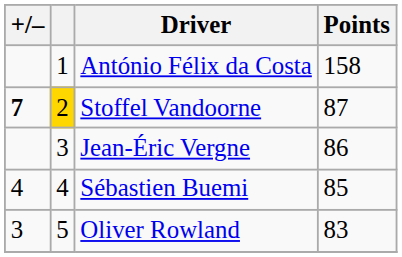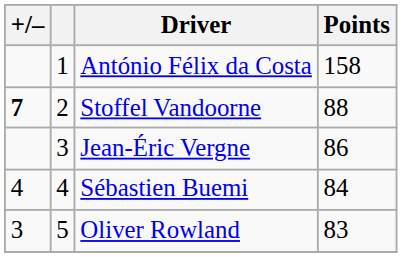Stoffel Vandoorne | column 2: gold background -> no background
Stoffel Vandoorne | Points: 87 -> 88
Sébastien Buemi | Points: 85 -> 84
